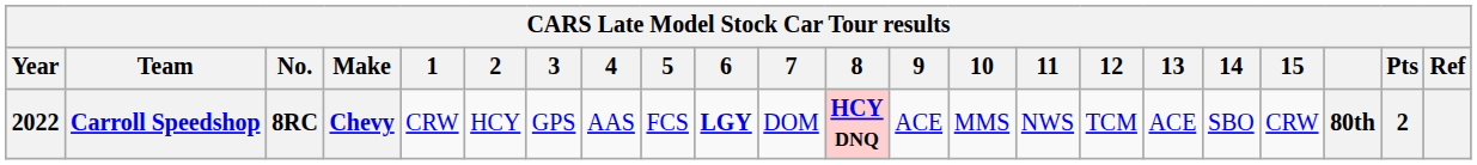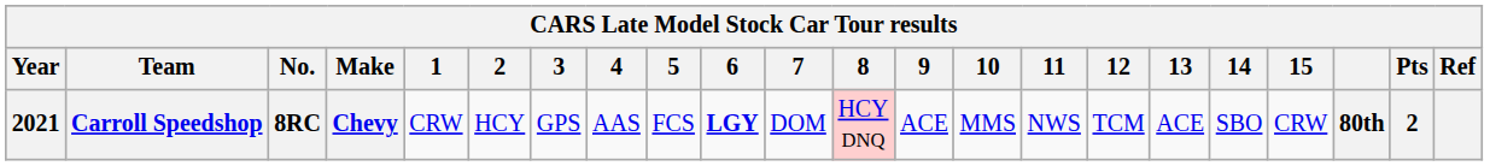Carroll Speedshop | Year: 2022 -> 2021
Carroll Speedshop | 8: bold -> normal
